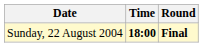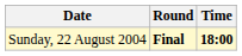columns swapped: Time <-> Round
